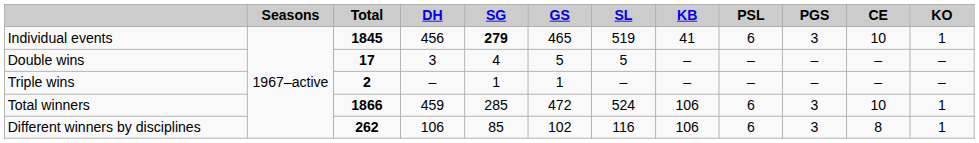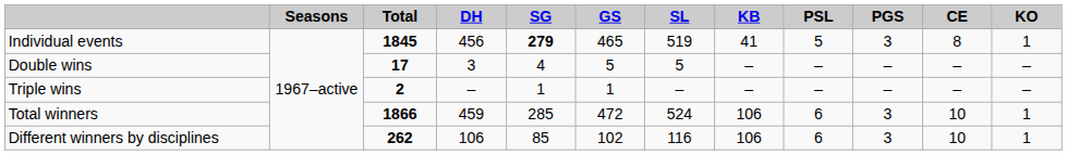Individual events | PSL: 6 -> 5
Individual events | CE: 10 -> 8
Different winners by disciplines | CE: 8 -> 10
